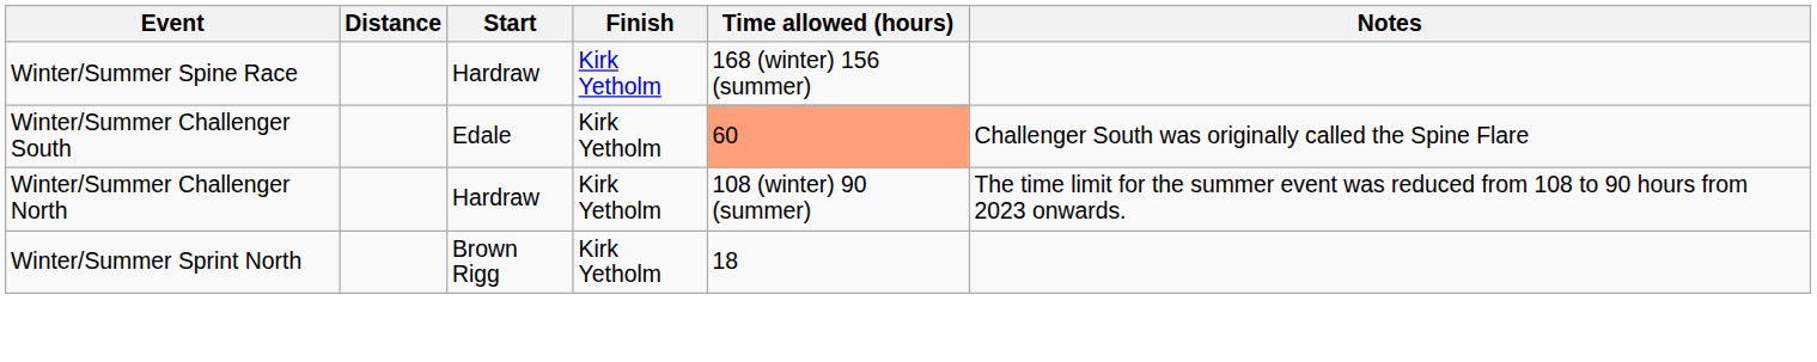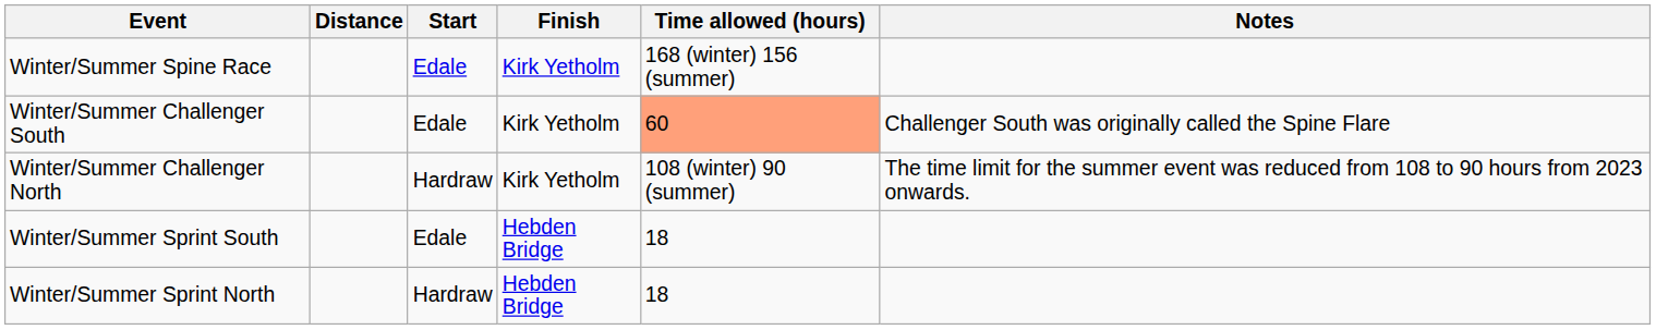Winter/Summer Spine Race | Start: Hardraw -> Edale
+ row: Winter/Summer Sprint South | Edale | Hebden Bridge | 18
Winter/Summer Sprint North | Start: Brown Rigg -> Hardraw
Winter/Summer Sprint North | Finish: Kirk Yetholm -> Hebden Bridge
